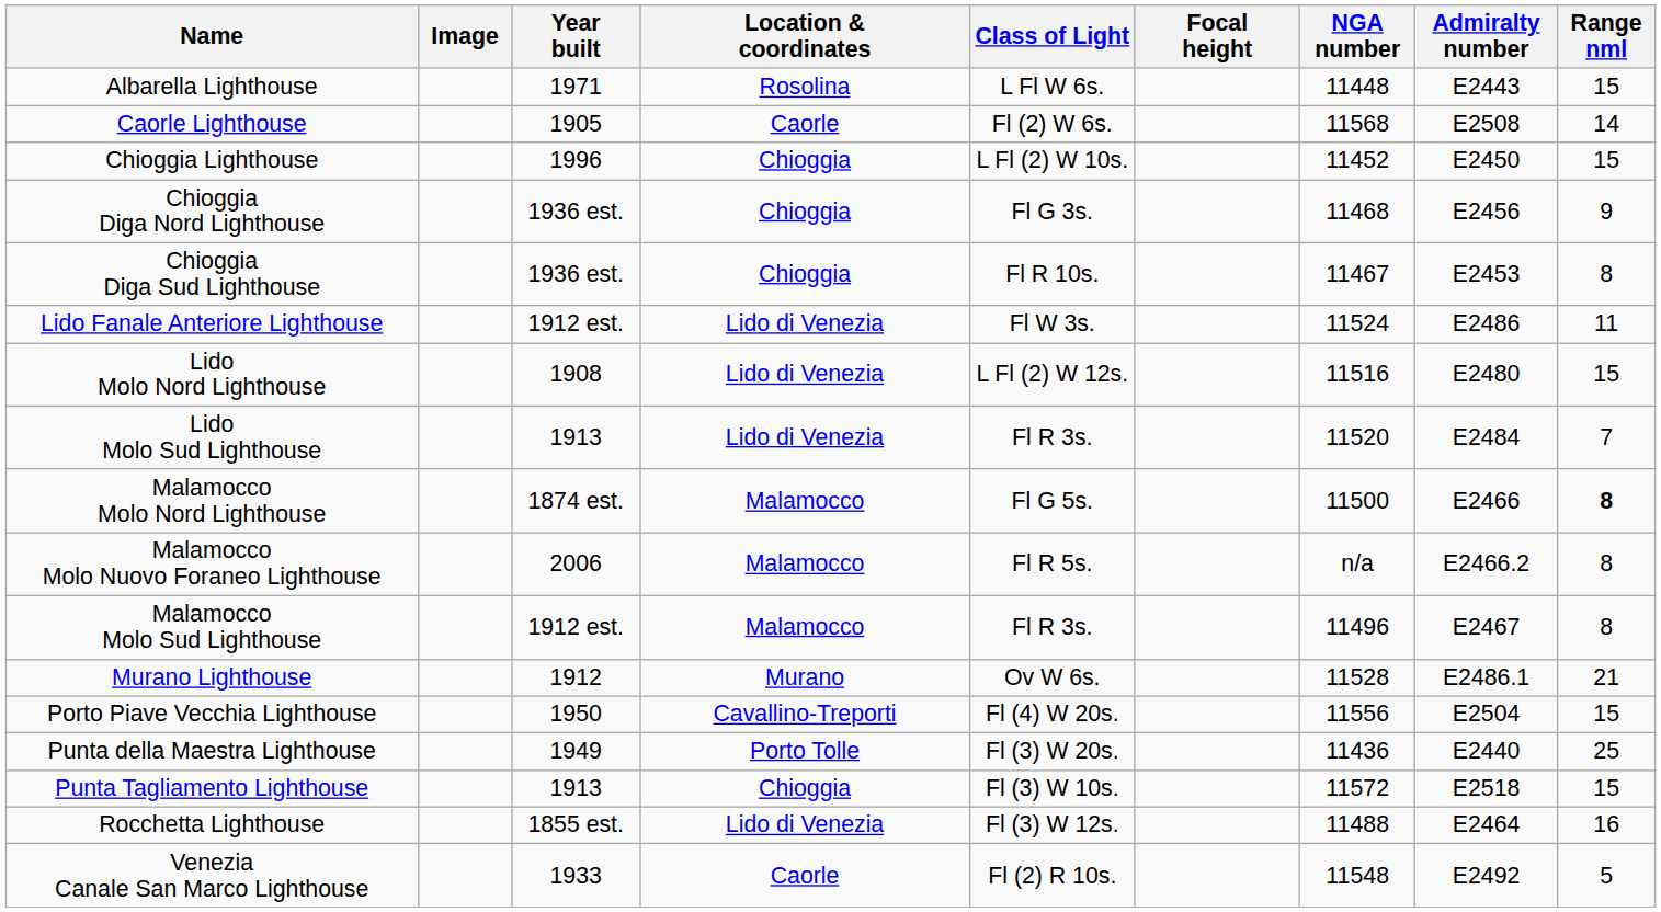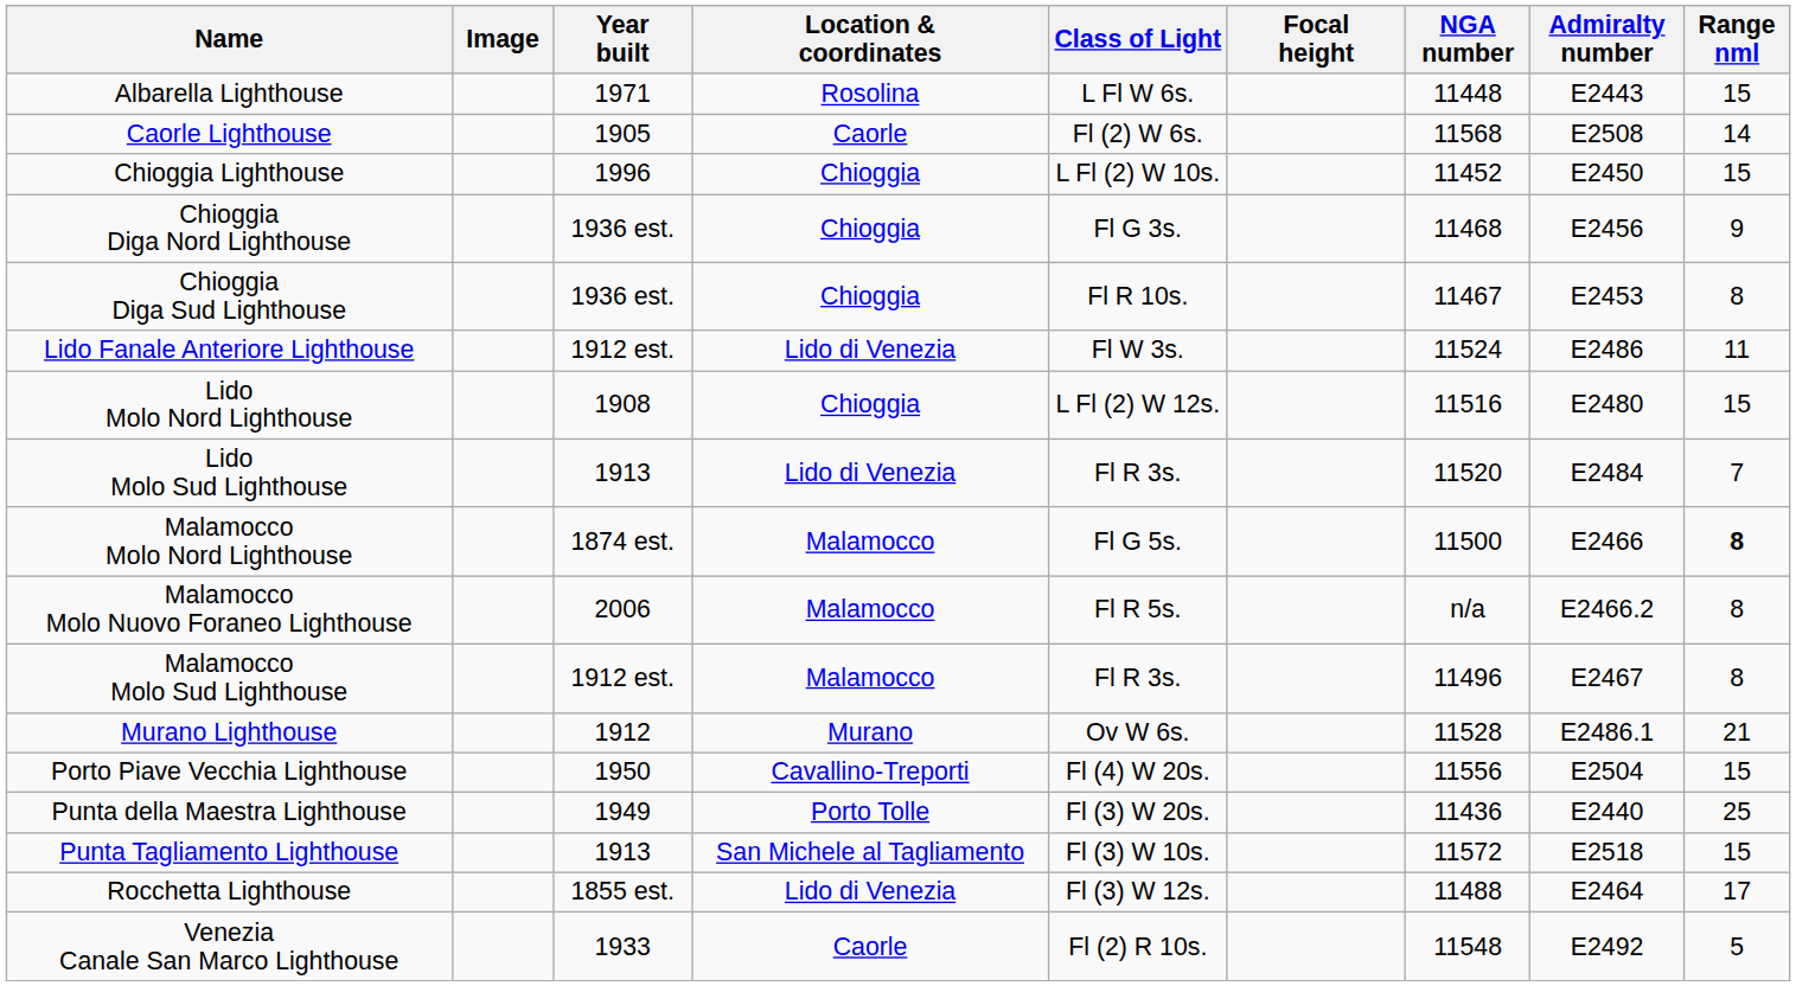Lido Molo Nord Lighthouse | Location & coordinates: Lido di Venezia -> Chioggia
Punta Tagliamento Lighthouse | Location & coordinates: Chioggia -> San Michele al Tagliamento
Rocchetta Lighthouse | Range nml: 16 -> 17
